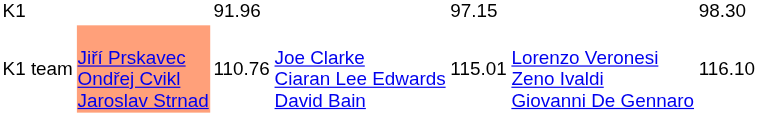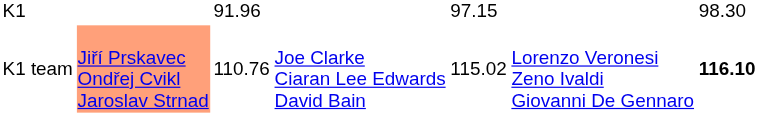K1 team | column 5: 115.01 -> 115.02
K1 team | column 7: normal -> bold
